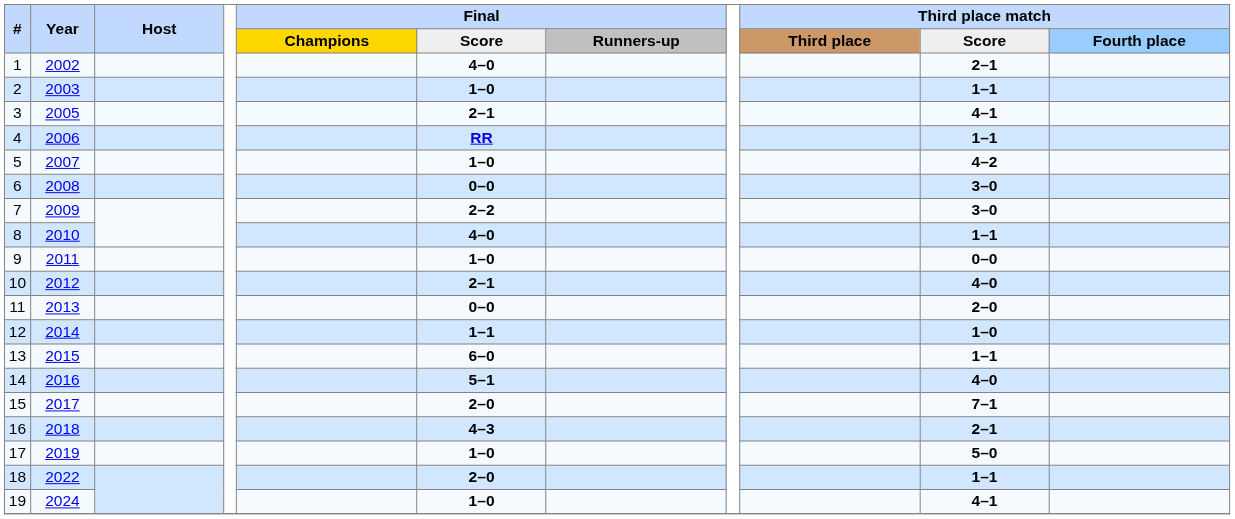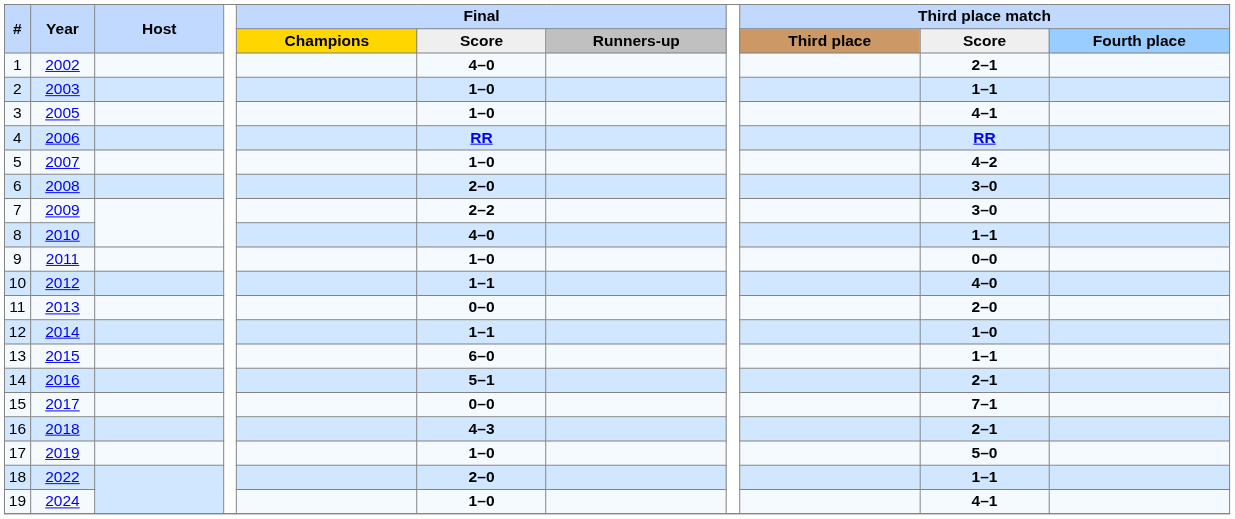3 | Final / Score: 2–1 -> 1–0
4 | Third place match / Score: 1–1 -> RR
6 | Final / Score: 0–0 -> 2–0
10 | Final / Score: 2–1 -> 1–1
14 | Third place match / Score: 4–0 -> 2–1
15 | Final / Score: 2–0 -> 0–0
